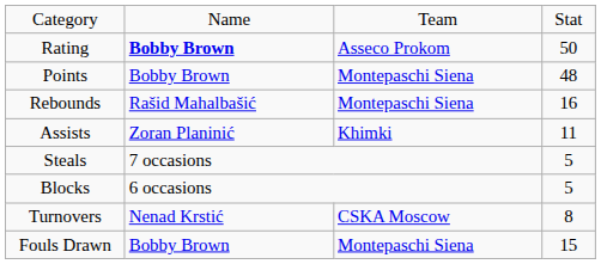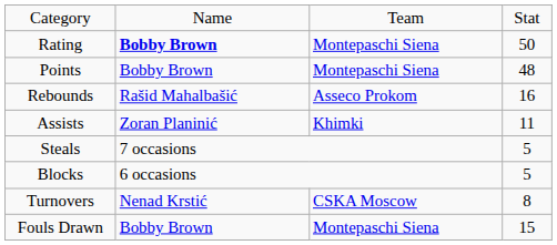Rating | column 3: Asseco Prokom -> Montepaschi Siena
Rebounds | column 3: Montepaschi Siena -> Asseco Prokom
